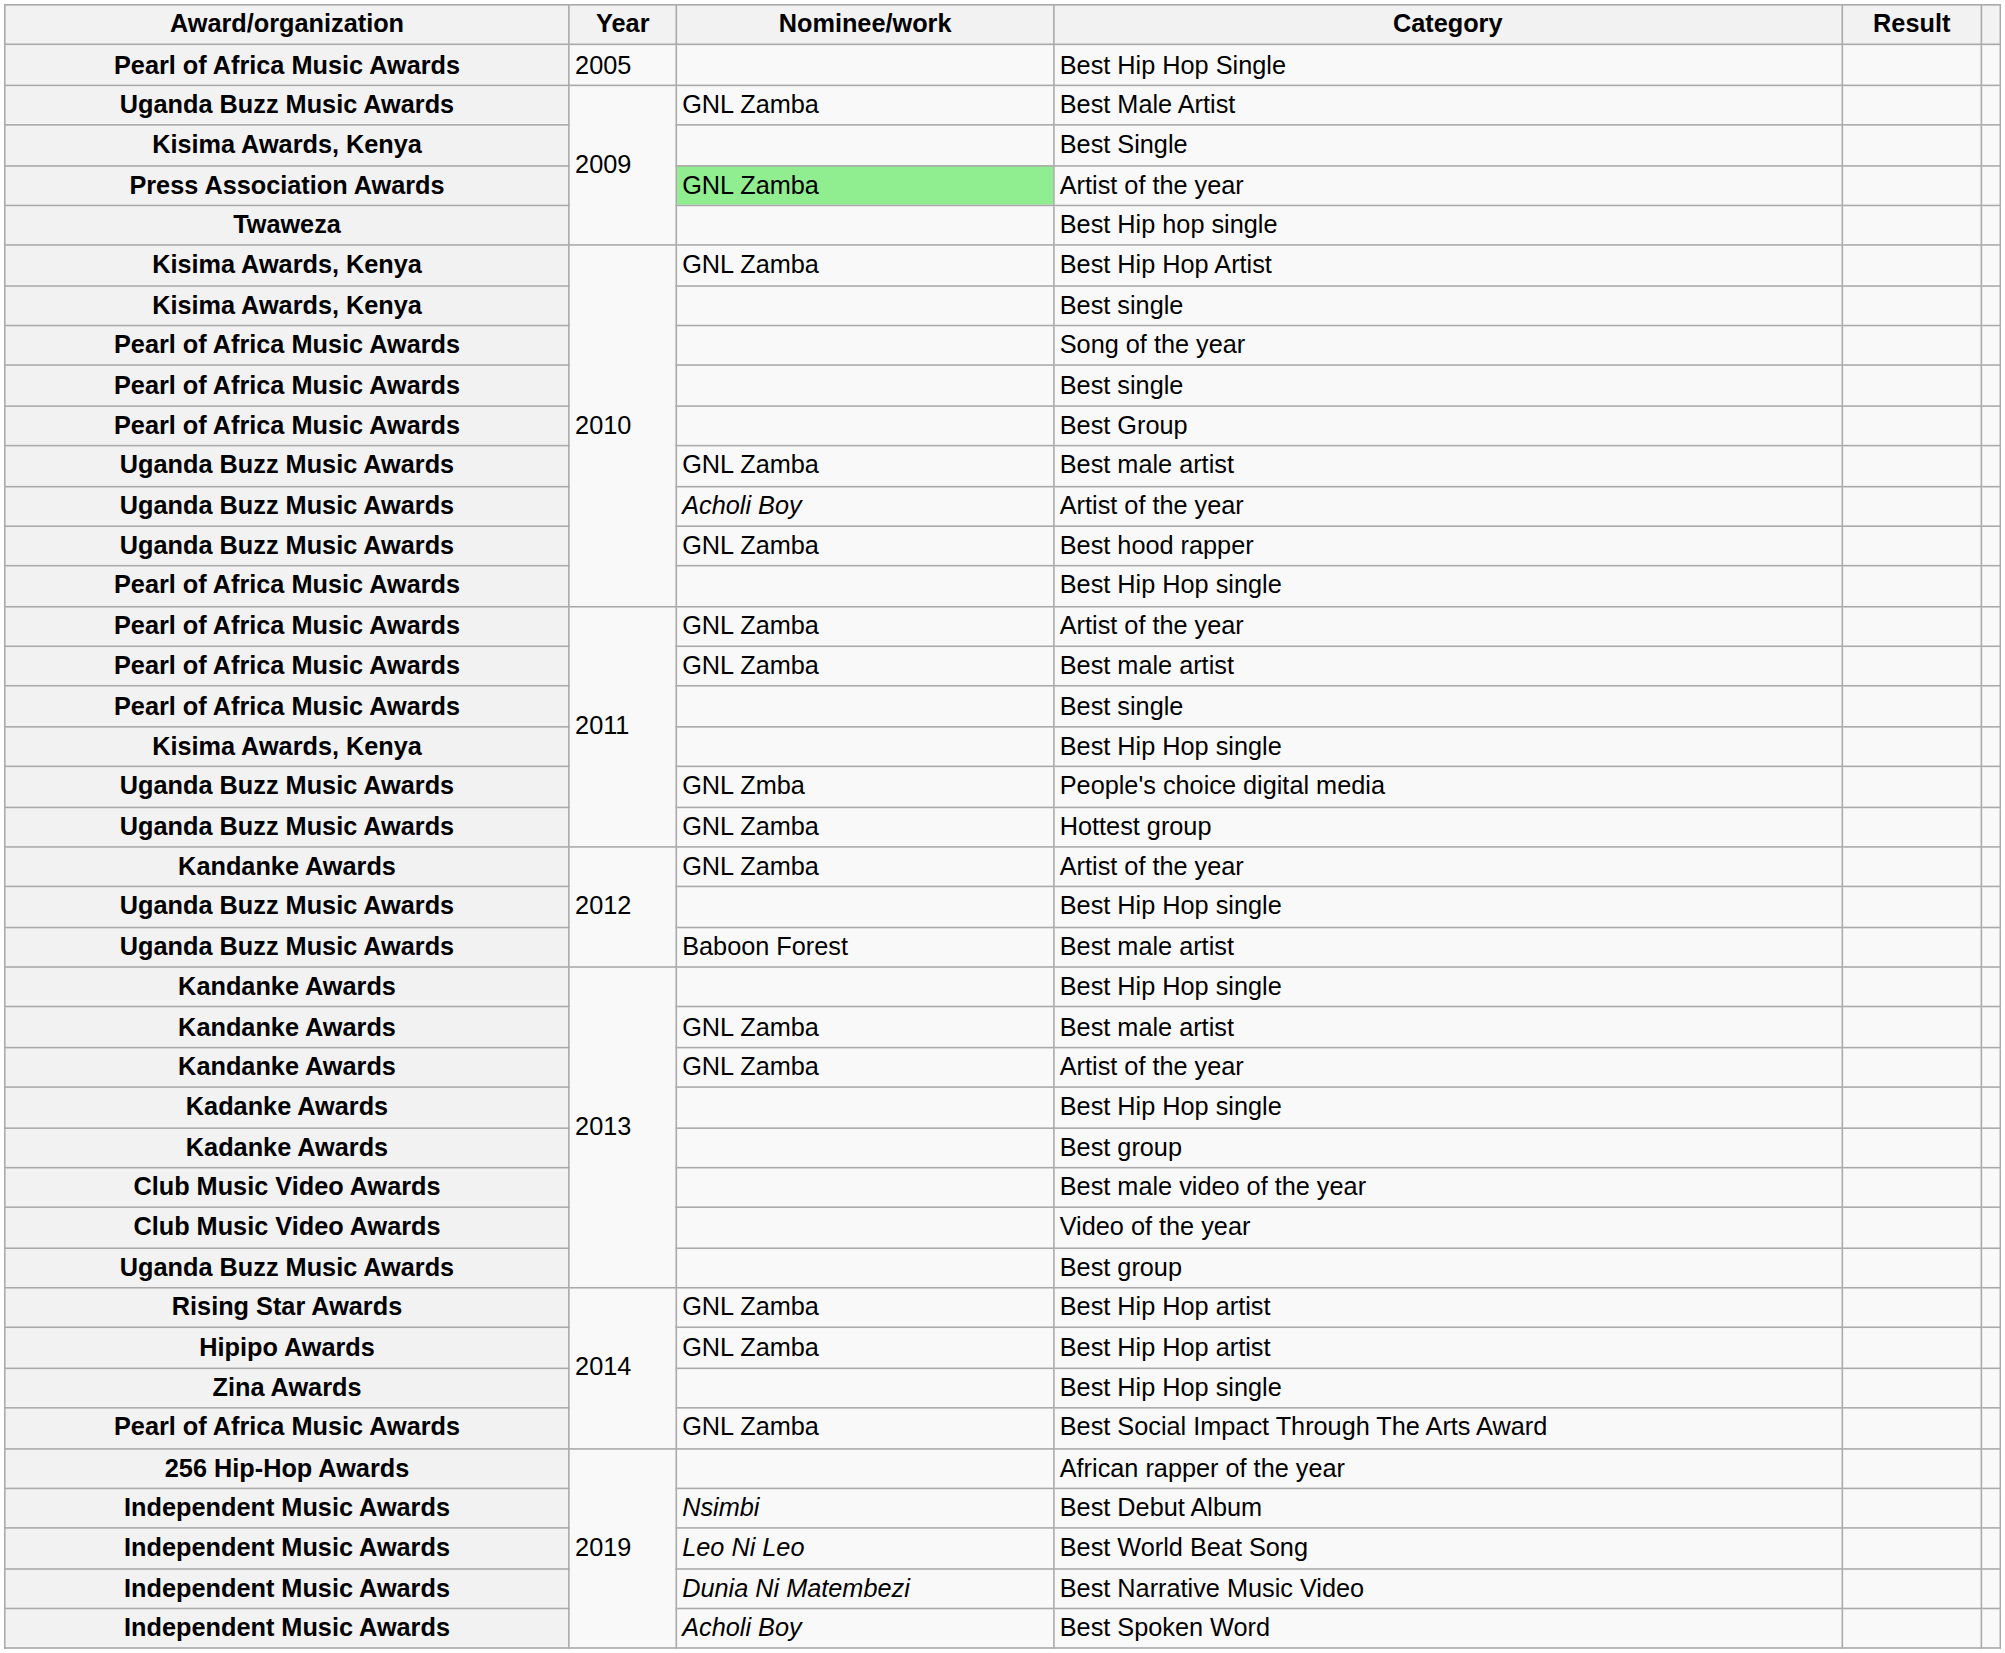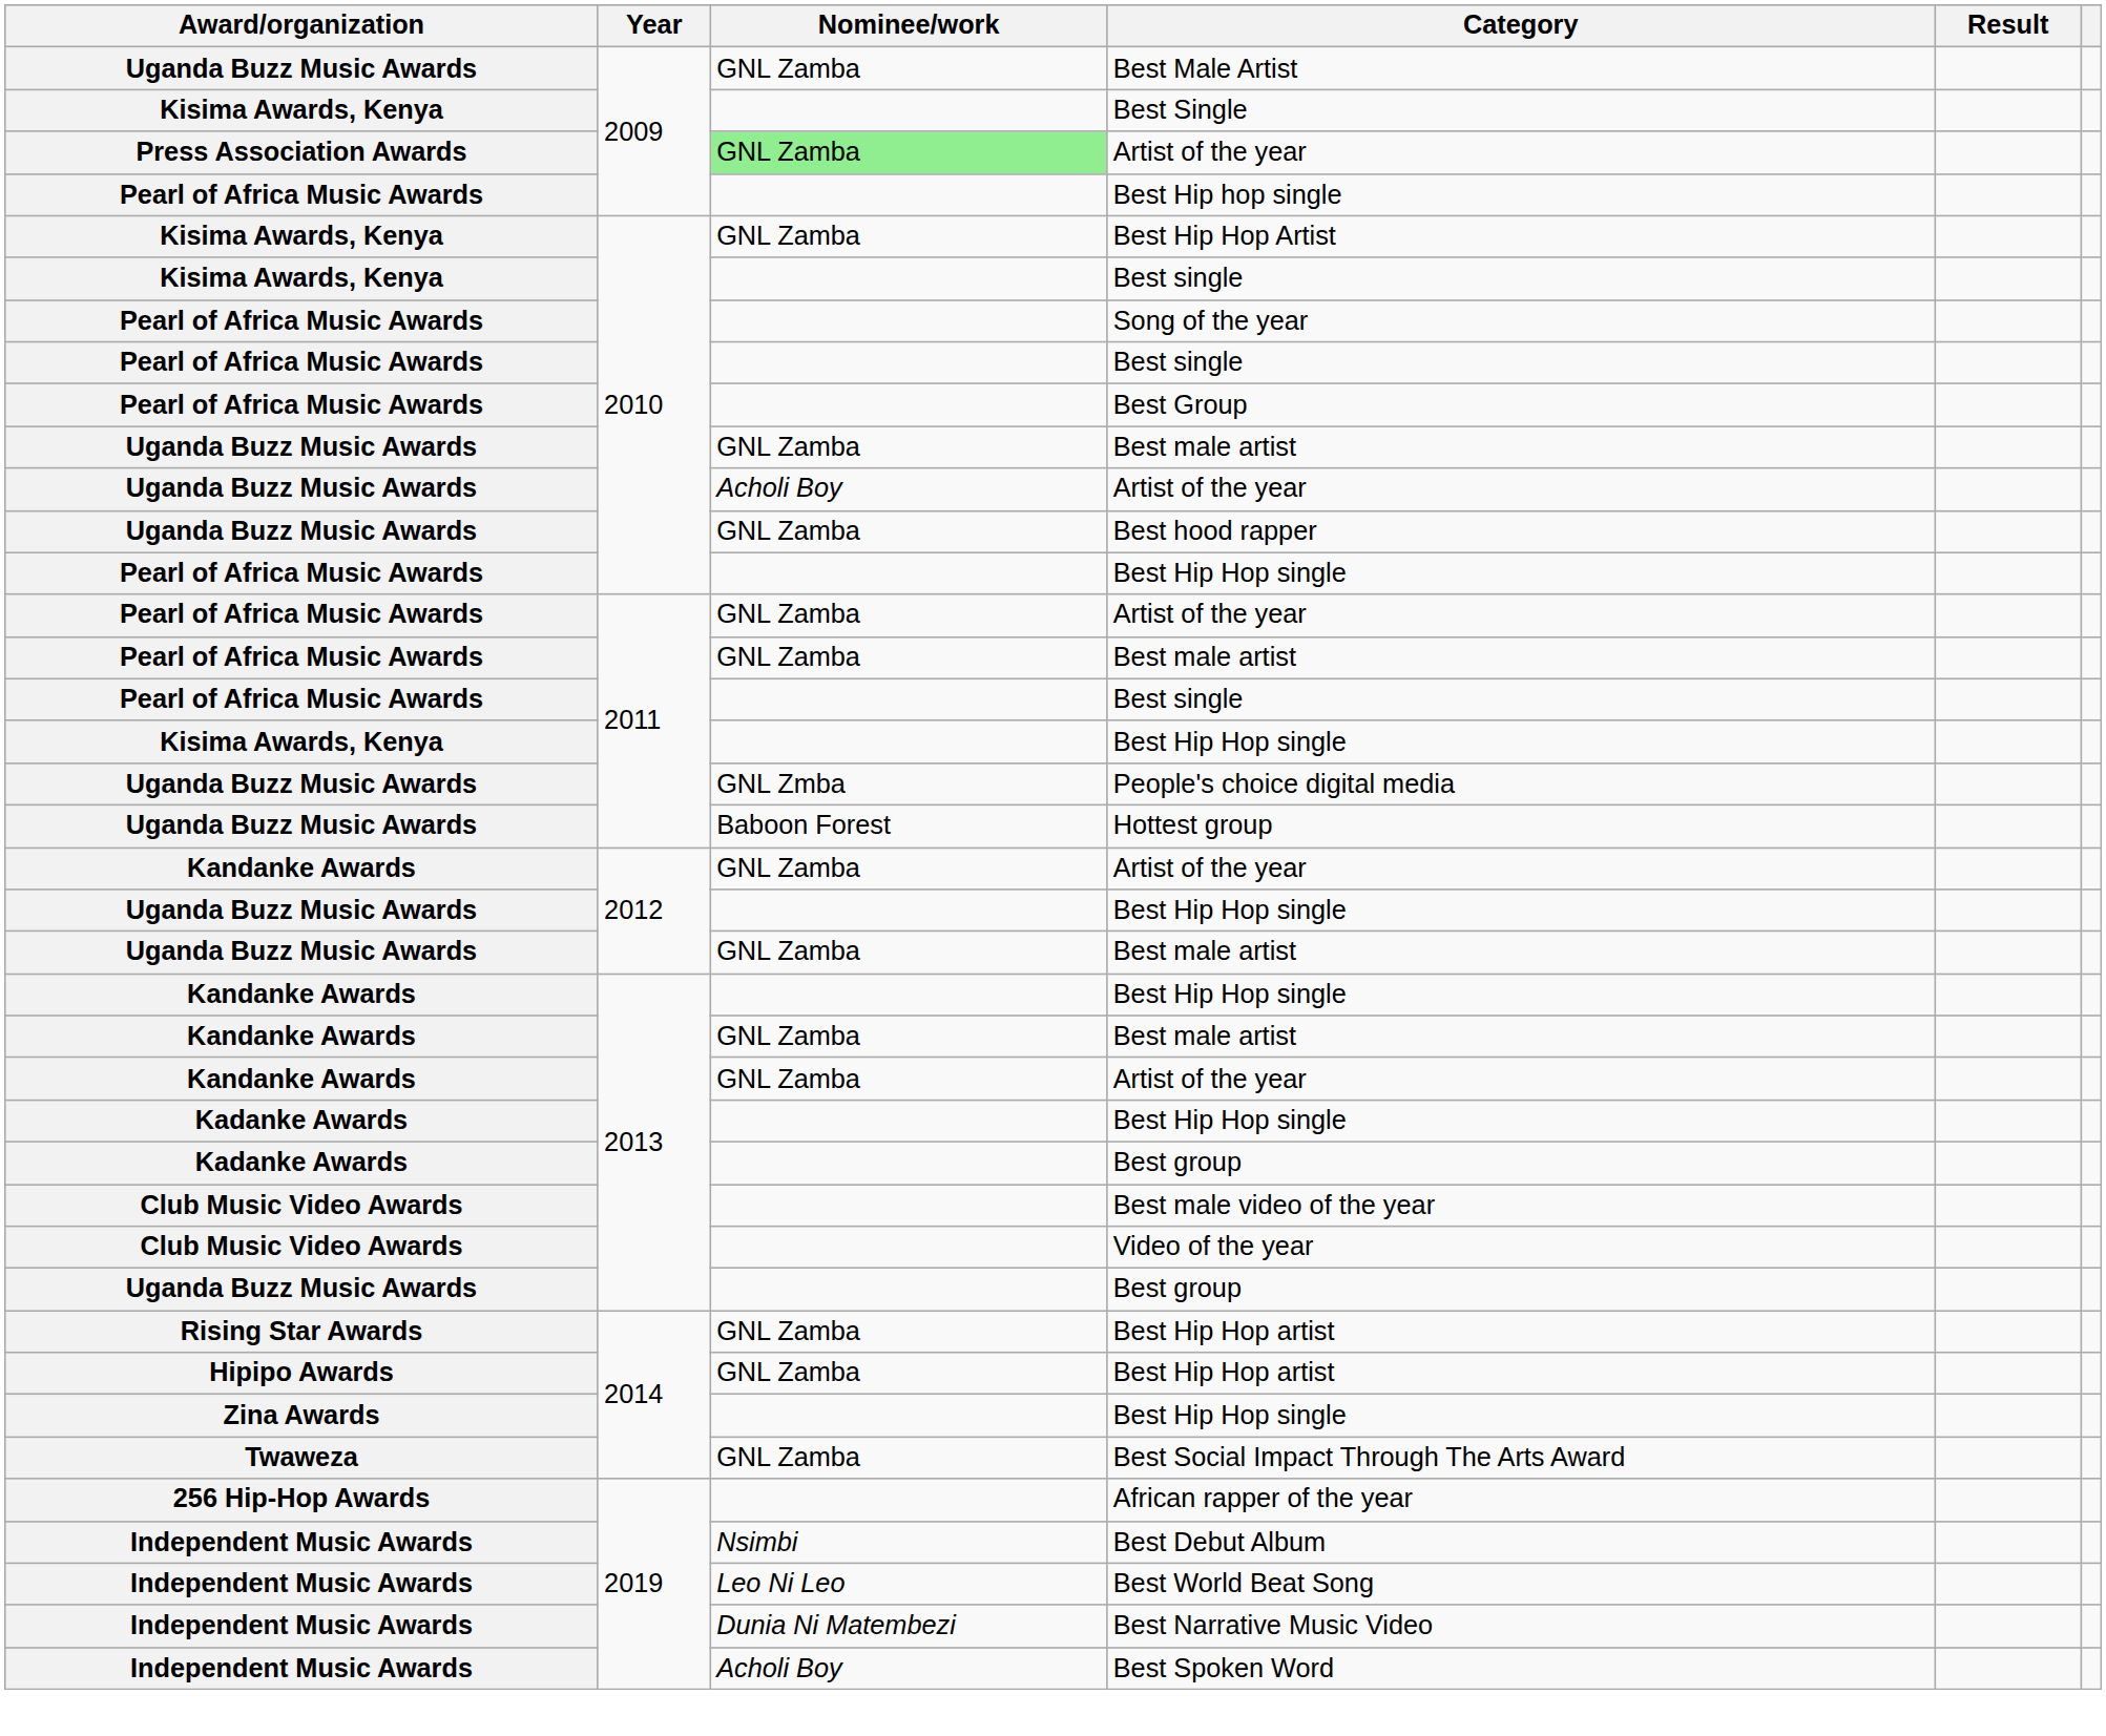- row: Pearl of Africa Music Awards | 2005 | Best Hip Hop Single
Best Hip hop single | Award/organization: Twaweza -> Pearl of Africa Music Awards
Hottest group | Nominee/work: GNL Zamba -> Baboon Forest
2012 / Best male artist | Nominee/work: Baboon Forest -> GNL Zamba
Best Social Impact Through The Arts Award | Award/organization: Pearl of Africa Music Awards -> Twaweza
